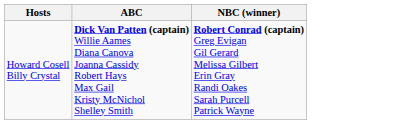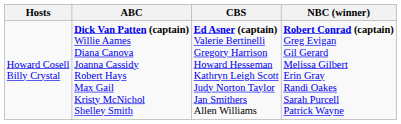+ column: CBS | Ed Asner (captain) Valerie Bertinelli Gregory Harrison Howard Hesseman Kathryn Leigh Scott Judy Norton Taylor Jan Smithers Allen Williams
